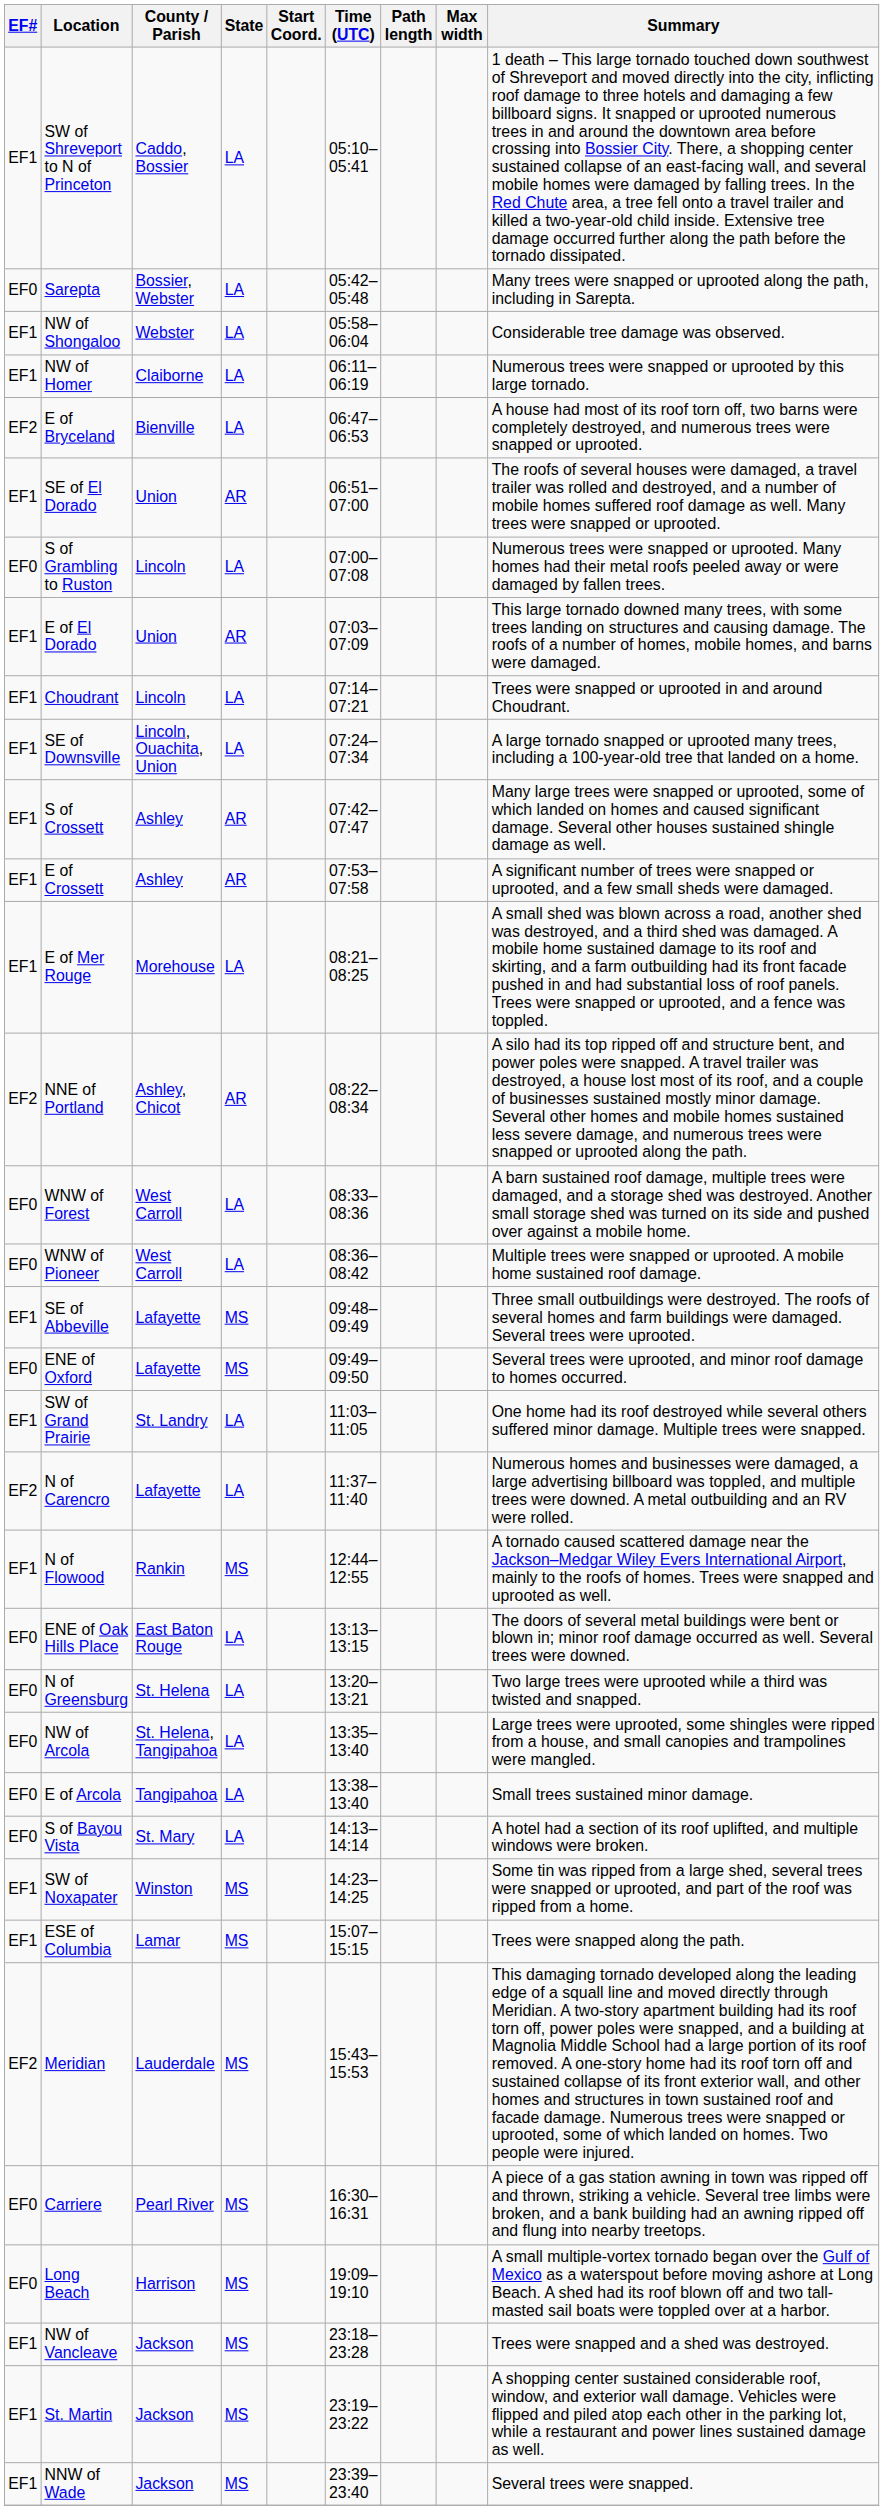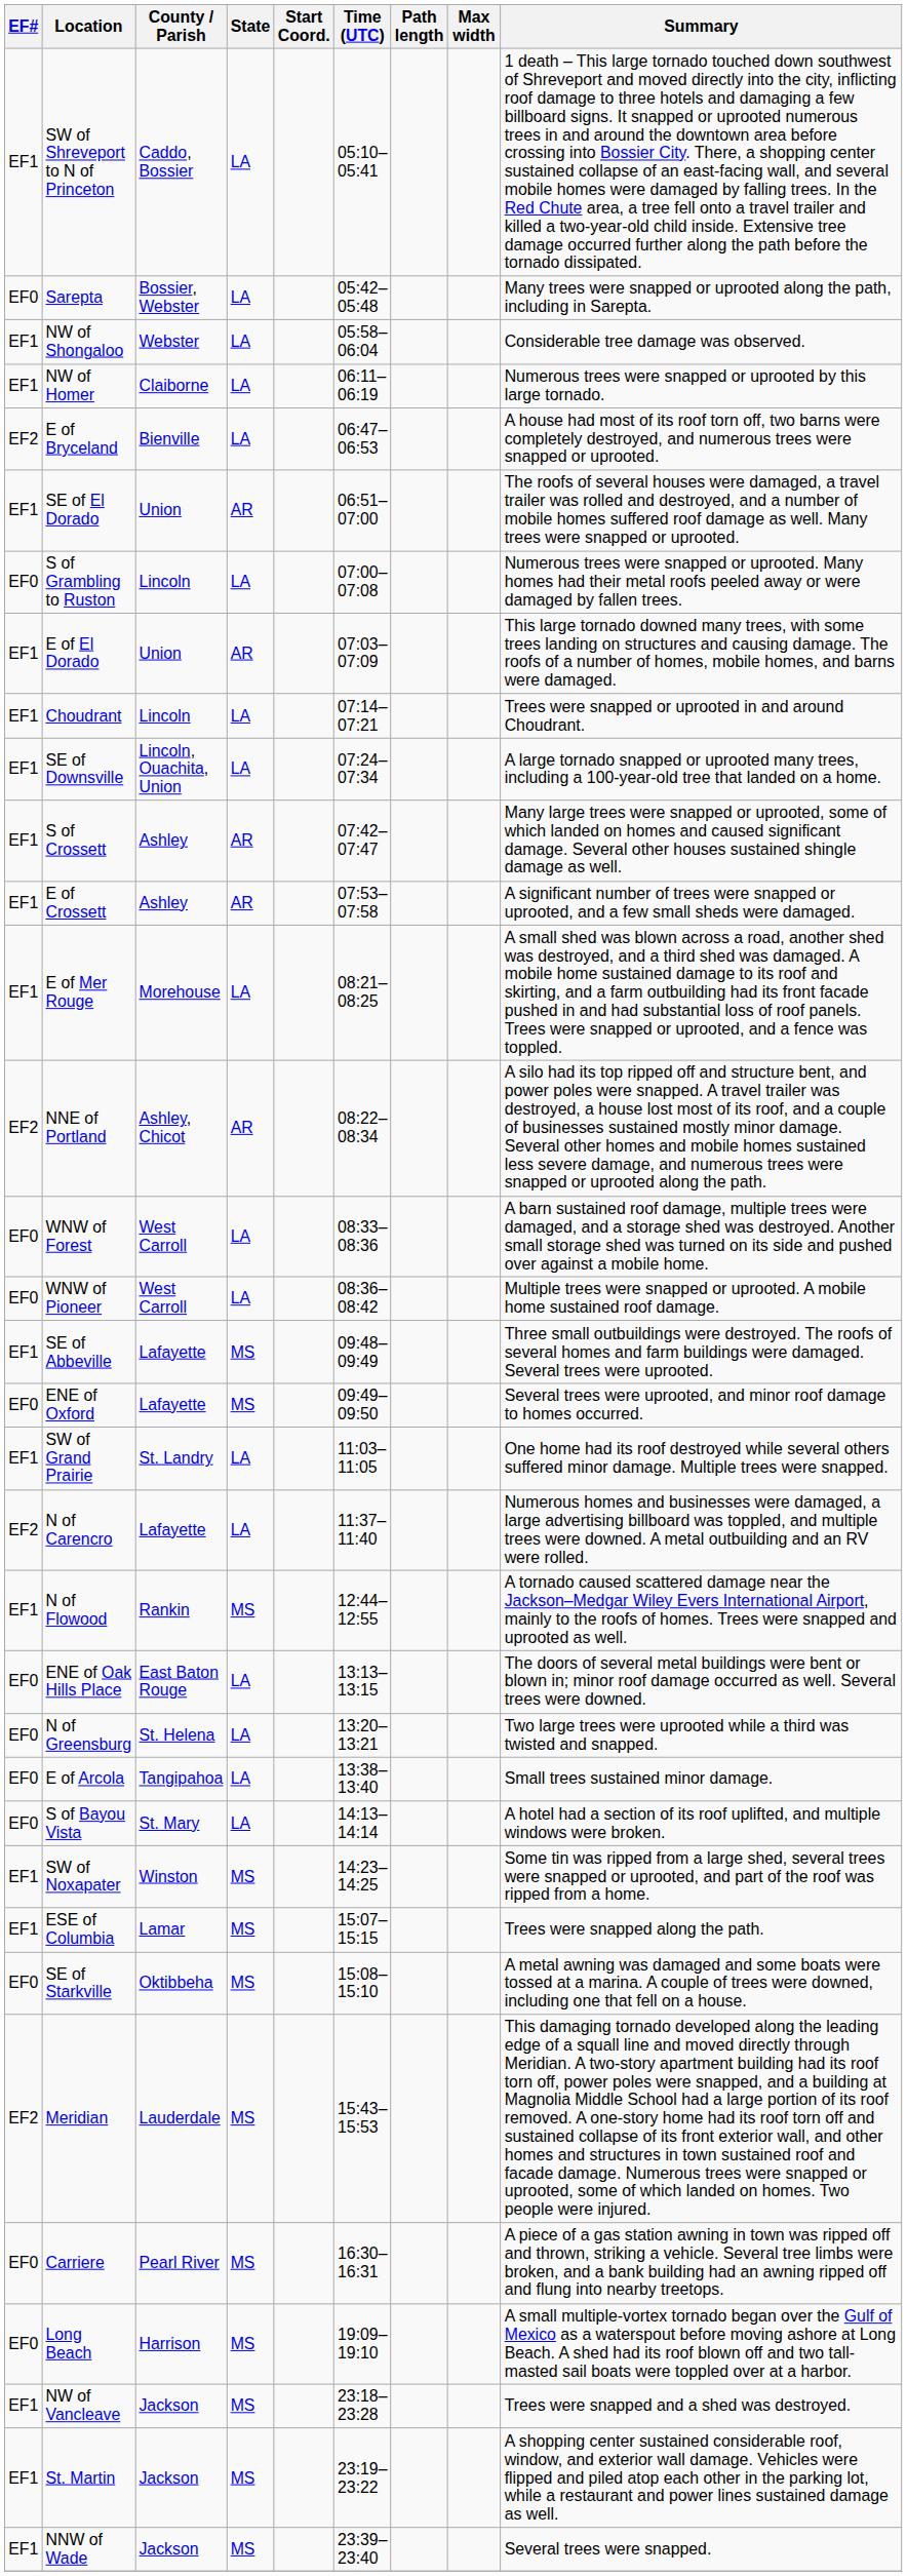- row: EF0 | NW of Arcola | St. Helena, Tangipahoa | LA | 13:35–13:40 | Large trees were uprooted, some shingles were ripped from a house, and small canopies and trampolines were mangled.
+ row: EF0 | SE of Starkville | Oktibbeha | MS | 15:08–15:10 | A metal awning was damaged and some boats were tossed at a marina. A couple of trees were downed, including one that fell on a house.
